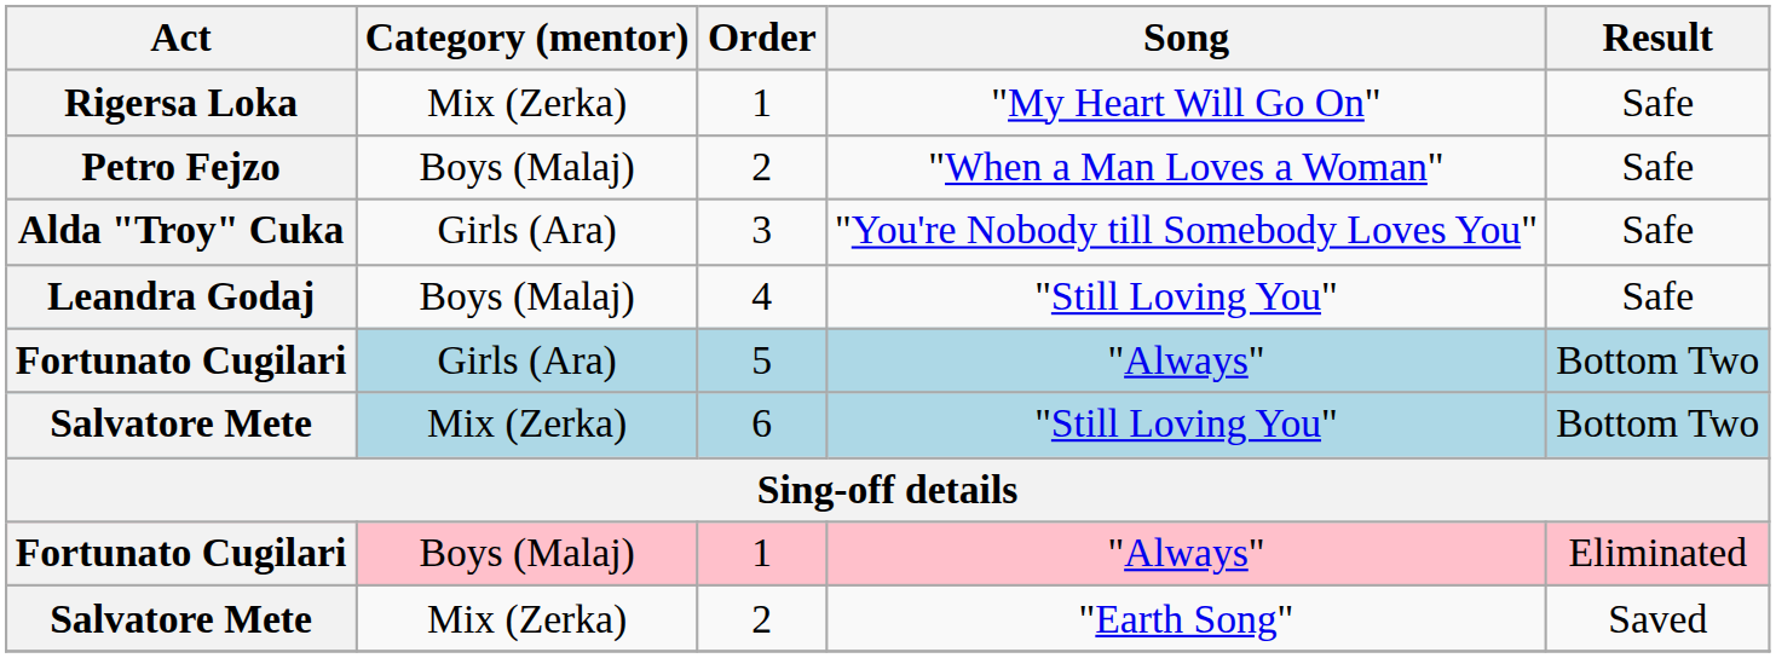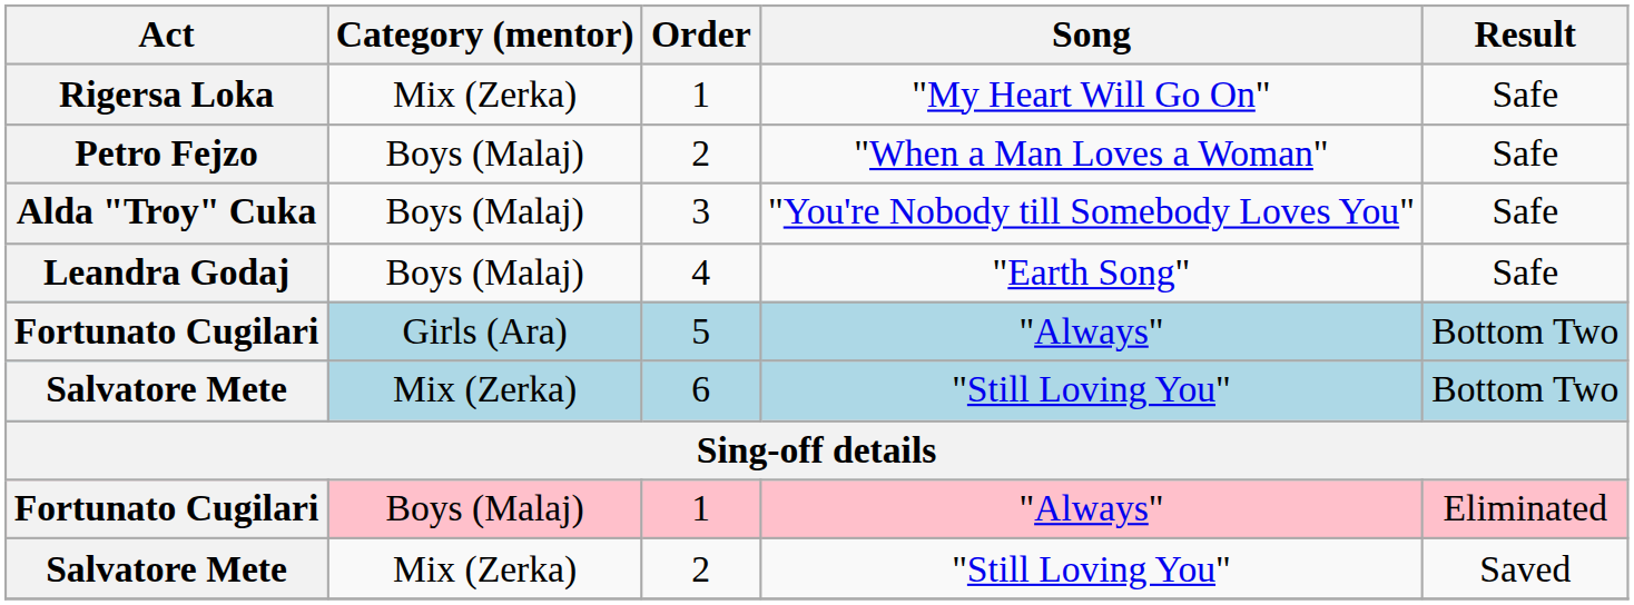Alda "Troy" Cuka | Category (mentor): Girls (Ara) -> Boys (Malaj)
Leandra Godaj | Song: "Still Loving You" -> "Earth Song"
Salvatore Mete / 2 | Song: "Earth Song" -> "Still Loving You"
